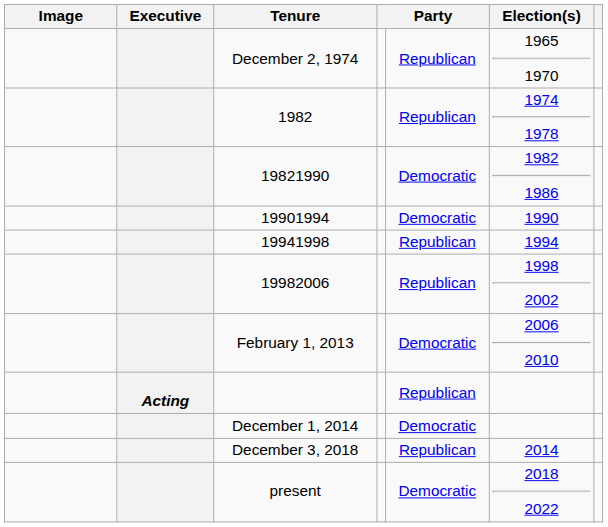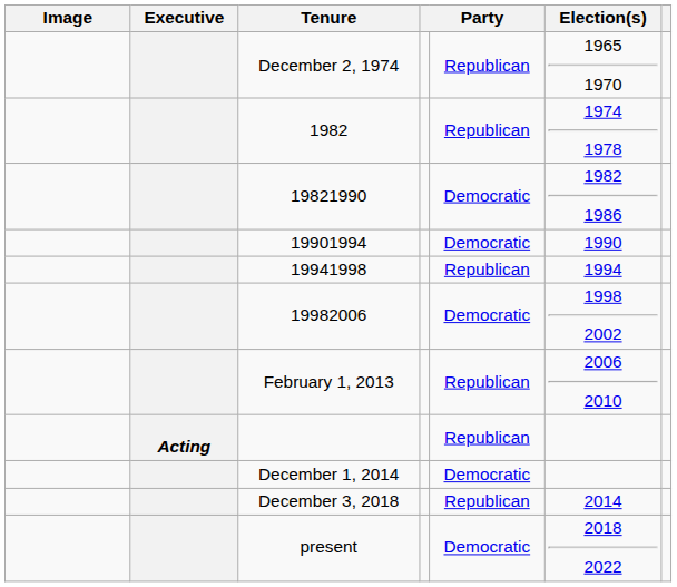19982006 | column 5: Republican -> Democratic
February 1, 2013 | column 5: Democratic -> Republican
